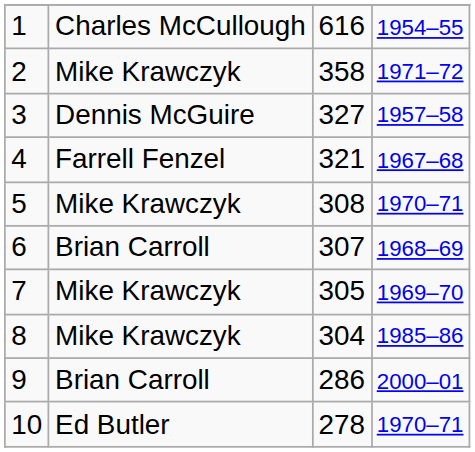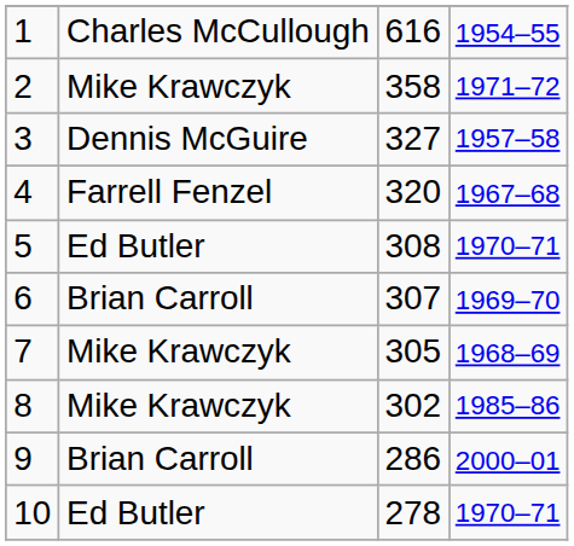4 | column 3: 321 -> 320
5 | column 2: Mike Krawczyk -> Ed Butler
6 | column 4: 1968–69 -> 1969–70
7 | column 4: 1969–70 -> 1968–69
8 | column 3: 304 -> 302
